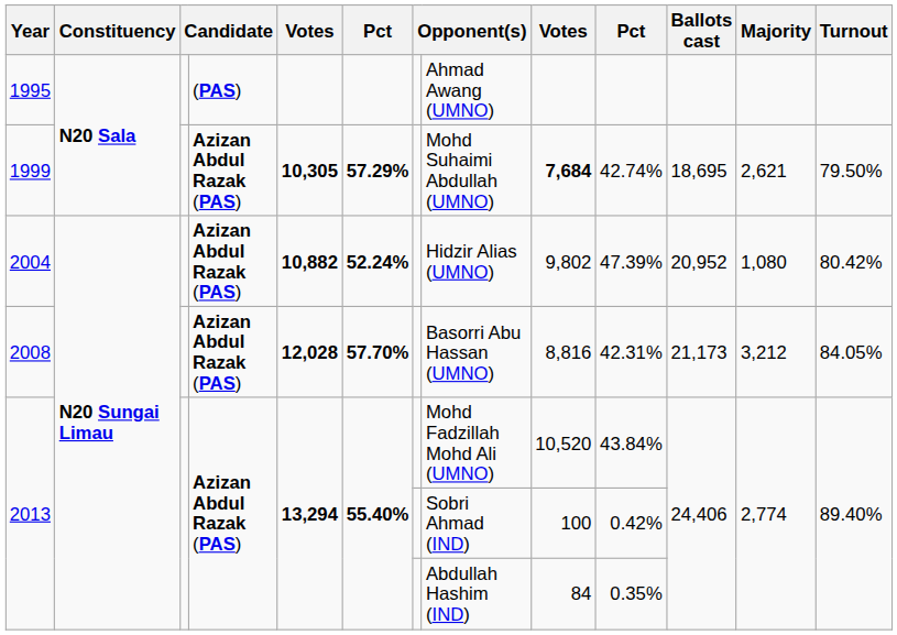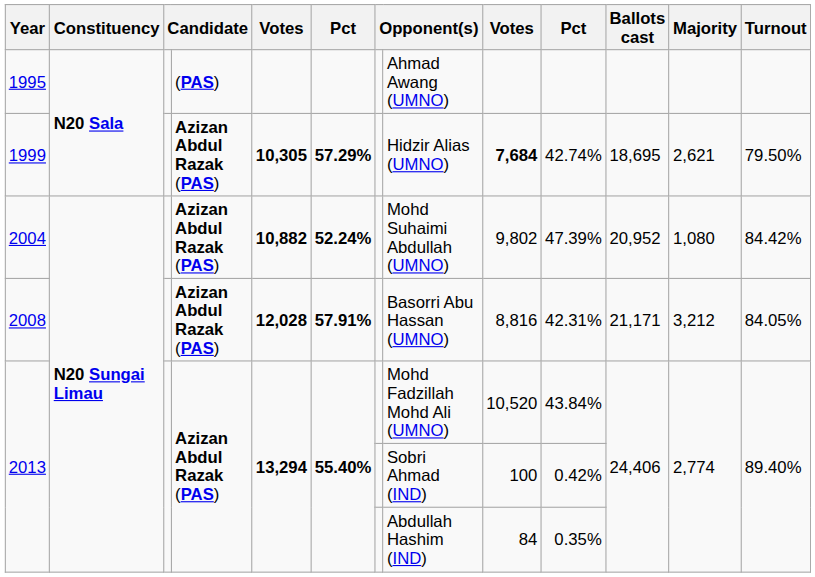1999 | column 8: Mohd Suhaimi Abdullah (UMNO) -> Hidzir Alias (UMNO)
2004 | column 8: Hidzir Alias (UMNO) -> Mohd Suhaimi Abdullah (UMNO)
2004 | Turnout: 80.42% -> 84.42%
2008 | column 6: 57.70% -> 57.91%
2008 | Ballots cast: 21,173 -> 21,171
